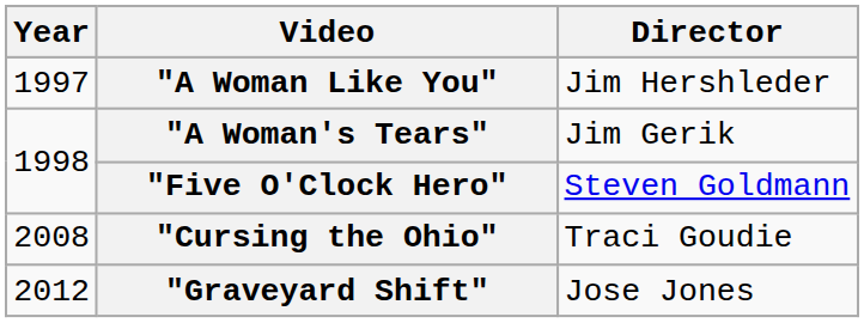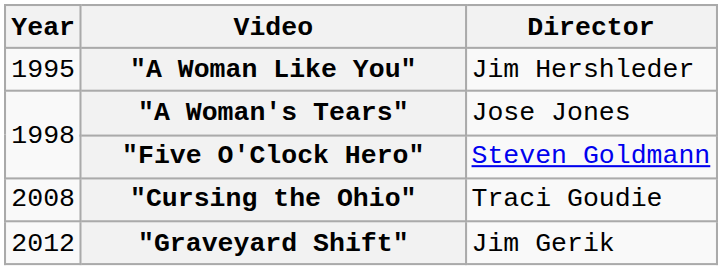"A Woman Like You" | Year: 1997 -> 1995
"A Woman's Tears" | Director: Jim Gerik -> Jose Jones
"Graveyard Shift" | Director: Jose Jones -> Jim Gerik
